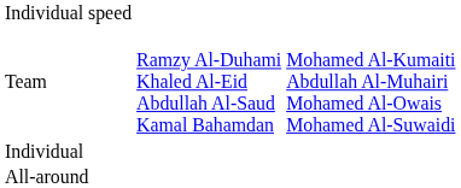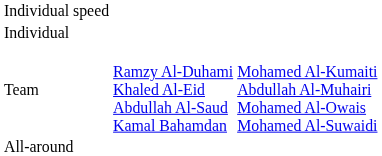rows swapped: Individual <-> Team
